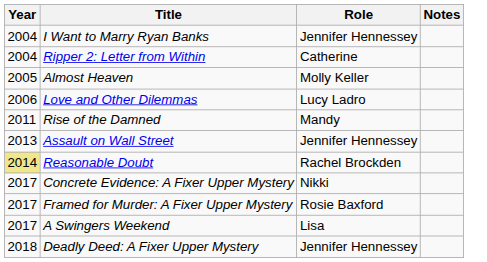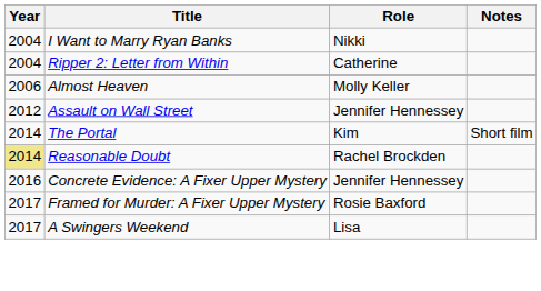I Want to Marry Ryan Banks | Role: Jennifer Hennessey -> Nikki
Almost Heaven | Year: 2005 -> 2006
- row: 2006 | Love and Other Dilemmas | Lucy Ladro
- row: 2011 | Rise of the Damned | Mandy
Assault on Wall Street | Year: 2013 -> 2012
+ row: 2014 | The Portal | Kim | Short film
Concrete Evidence: A Fixer Upper Mystery | Year: 2017 -> 2016
Concrete Evidence: A Fixer Upper Mystery | Role: Nikki -> Jennifer Hennessey
- row: 2018 | Deadly Deed: A Fixer Upper Mystery | Jennifer Hennessey
